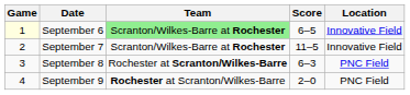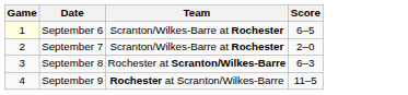- column: Location | Innovative Field | Innovative Field | PNC Field | PNC Field
September 6 | Team: lightgreen background -> no background
September 7 | Score: 11–5 -> 2–0
September 9 | Score: 2–0 -> 11–5
